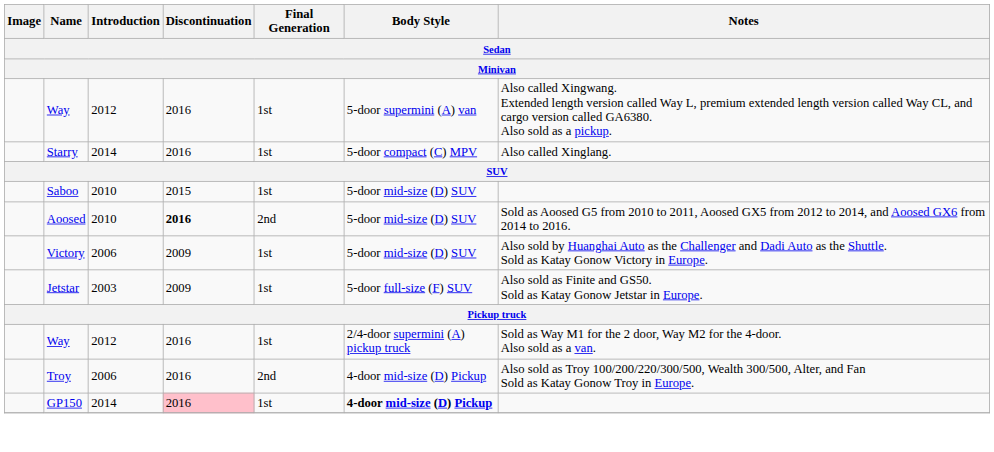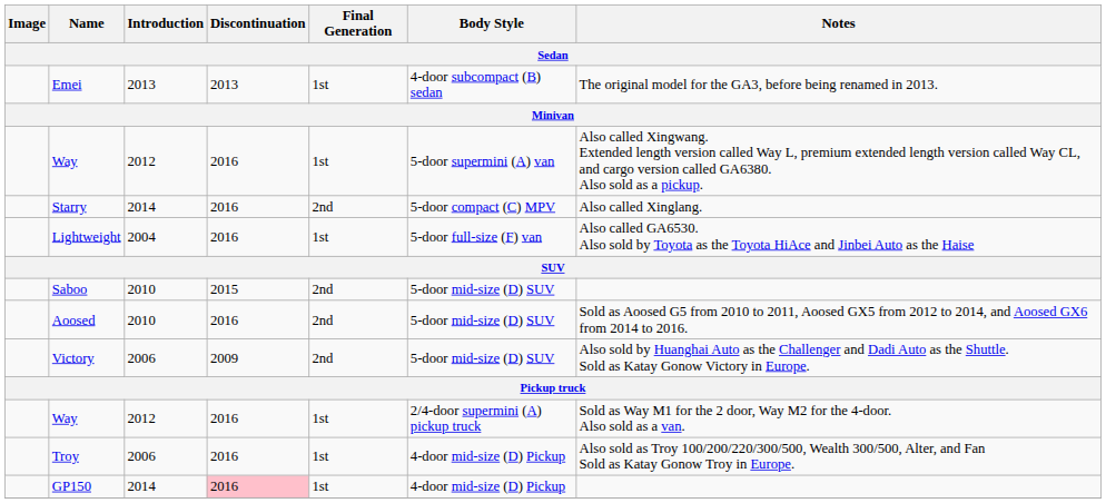+ row: Emei | 2013 | 2013 | 1st | 4-door subcompact (B) sedan | The original model for the GA3, before being renamed in 2013.
Starry | Final Generation: 1st -> 2nd
+ row: Lightweight | 2004 | 2016 | 1st | 5-door full-size (F) van | Also called GA6530. Also sold by Toyota as the Toyota HiAce and Jinbei Auto as the Haise
Saboo | Final Generation: 1st -> 2nd
Aoosed | Discontinuation: bold -> normal
Victory | Final Generation: 1st -> 2nd
- row: Jetstar | 2003 | 2009 | 1st | 5-door full-size (F) SUV | Also sold as Finite and GS50. Sold as Katay Gonow Jetstar in Europe.
Troy | Final Generation: 2nd -> 1st
GP150 | Body Style: bold -> normal
